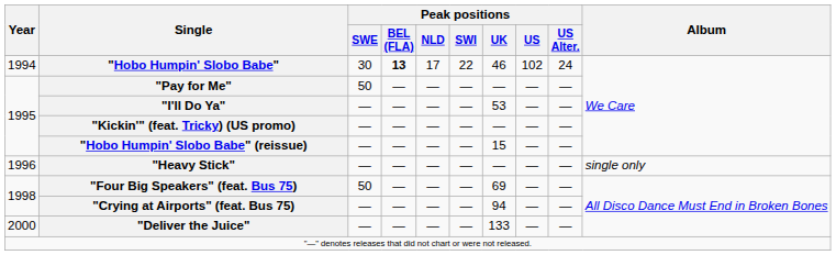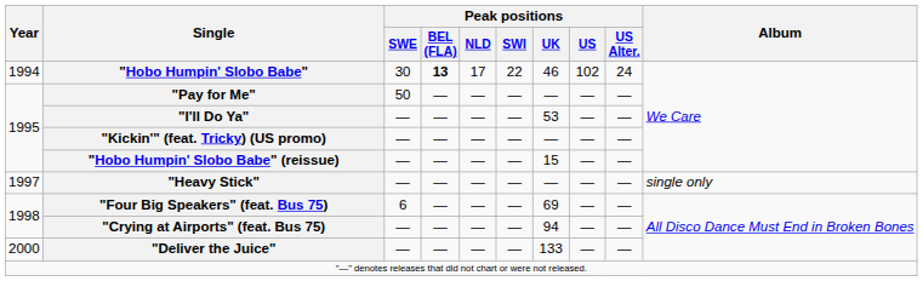"Heavy Stick" | Year: 1996 -> 1997
"Four Big Speakers" (feat. Bus 75) | Peak positions / SWE: 50 -> 6
